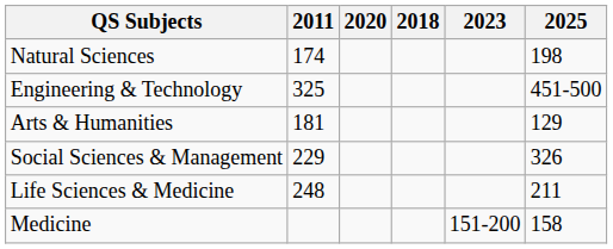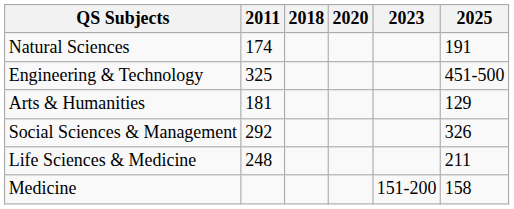columns swapped: 2018 <-> 2020
Natural Sciences | 2025: 198 -> 191
Social Sciences & Management | 2011: 229 -> 292
